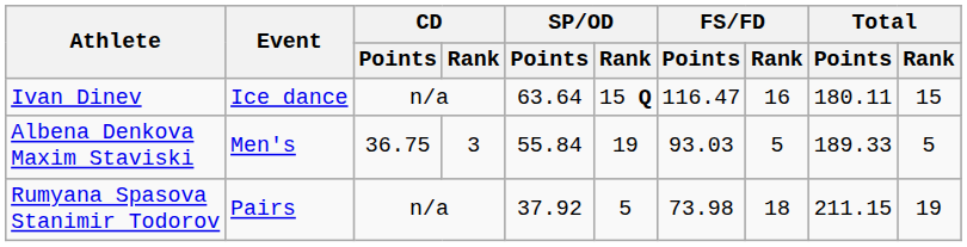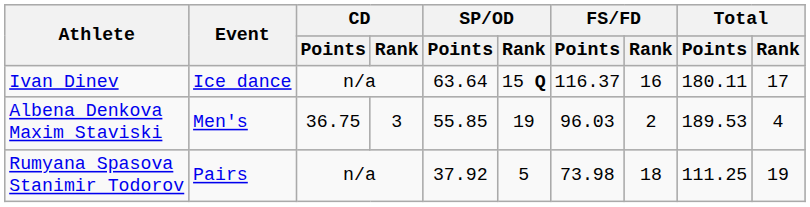Ivan Dinev | FS/FD / Points: 116.47 -> 116.37
Ivan Dinev | Total / Rank: 15 -> 17
Albena Denkova Maxim Staviski | SP/OD / Points: 55.84 -> 55.85
Albena Denkova Maxim Staviski | FS/FD / Points: 93.03 -> 96.03
Albena Denkova Maxim Staviski | FS/FD / Rank: 5 -> 2
Albena Denkova Maxim Staviski | Total / Points: 189.33 -> 189.53
Albena Denkova Maxim Staviski | Total / Rank: 5 -> 4
Rumyana Spasova Stanimir Todorov | Total / Points: 211.15 -> 111.25
